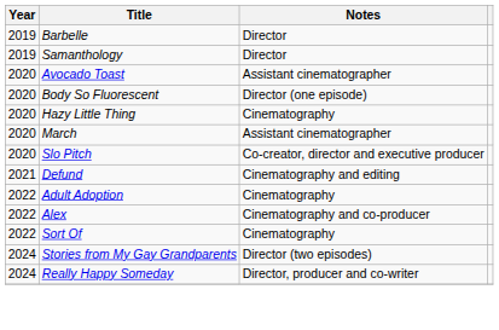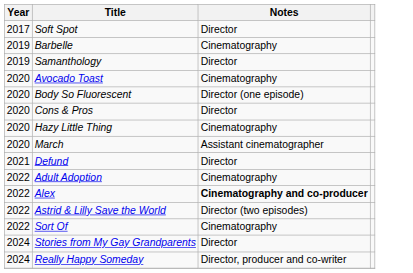+ row: 2017 | Soft Spot | Director
Barbelle | Notes: Director -> Cinematography
Avocado Toast | Notes: Assistant cinematographer -> Cinematography
+ row: 2020 | Cons & Pros | Director
- row: 2020 | Slo Pitch | Co-creator, director and executive producer
Defund | Notes: Cinematography and editing -> Director
Alex | Notes: normal -> bold
+ row: 2022 | Astrid & Lilly Save the World | Director (two episodes)
Stories from My Gay Grandparents | Notes: Director (two episodes) -> Director
